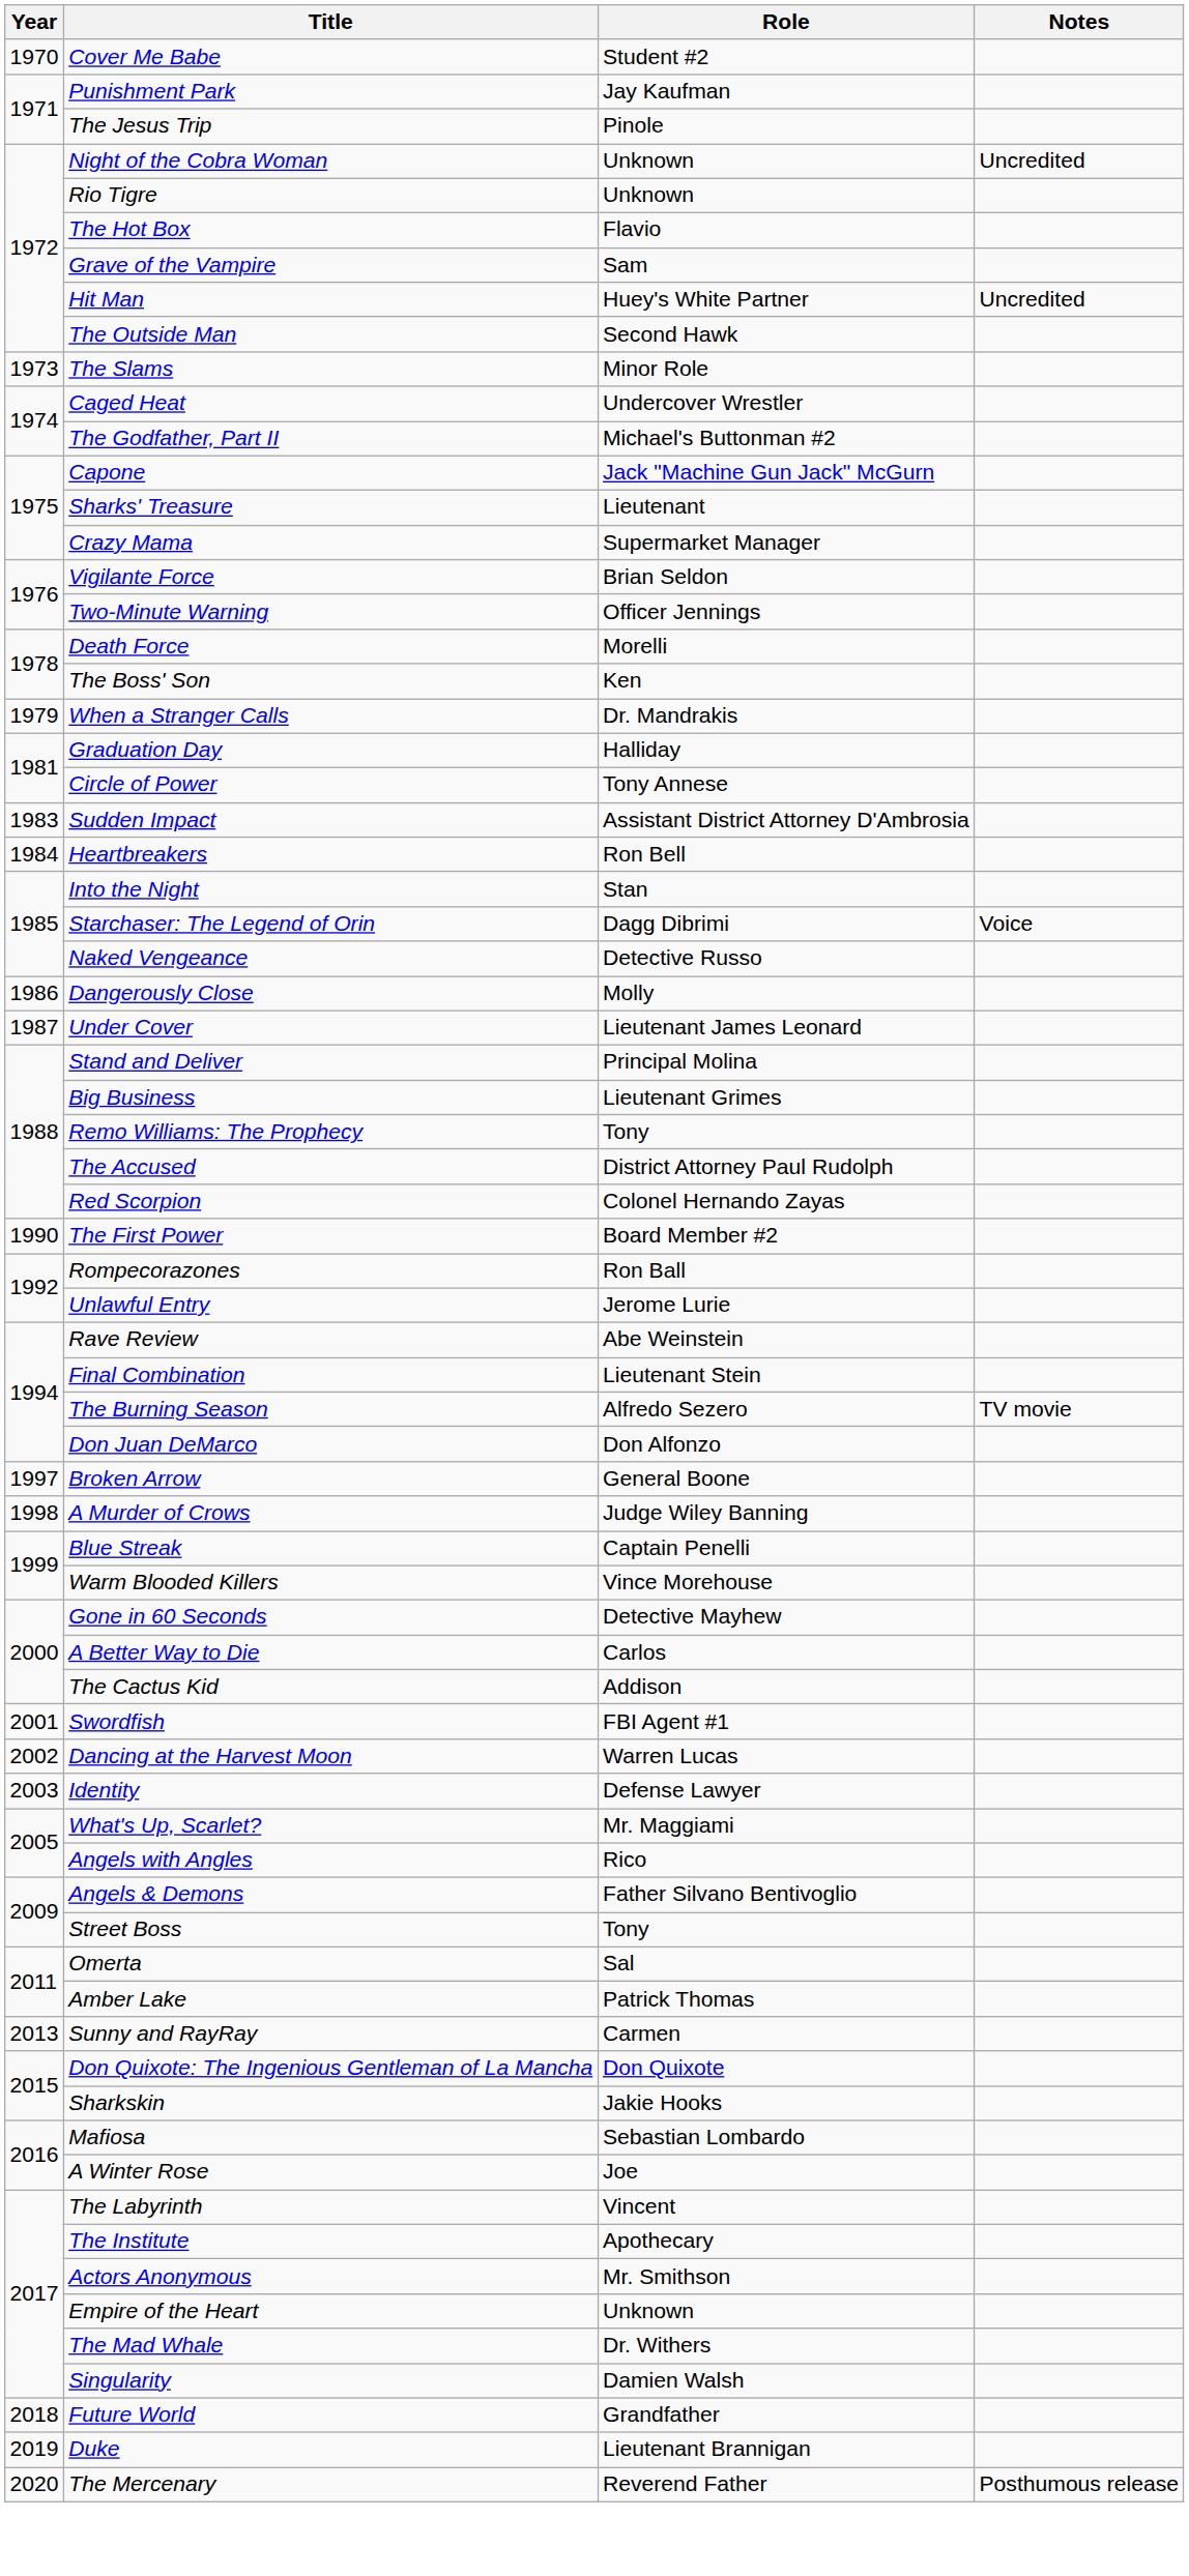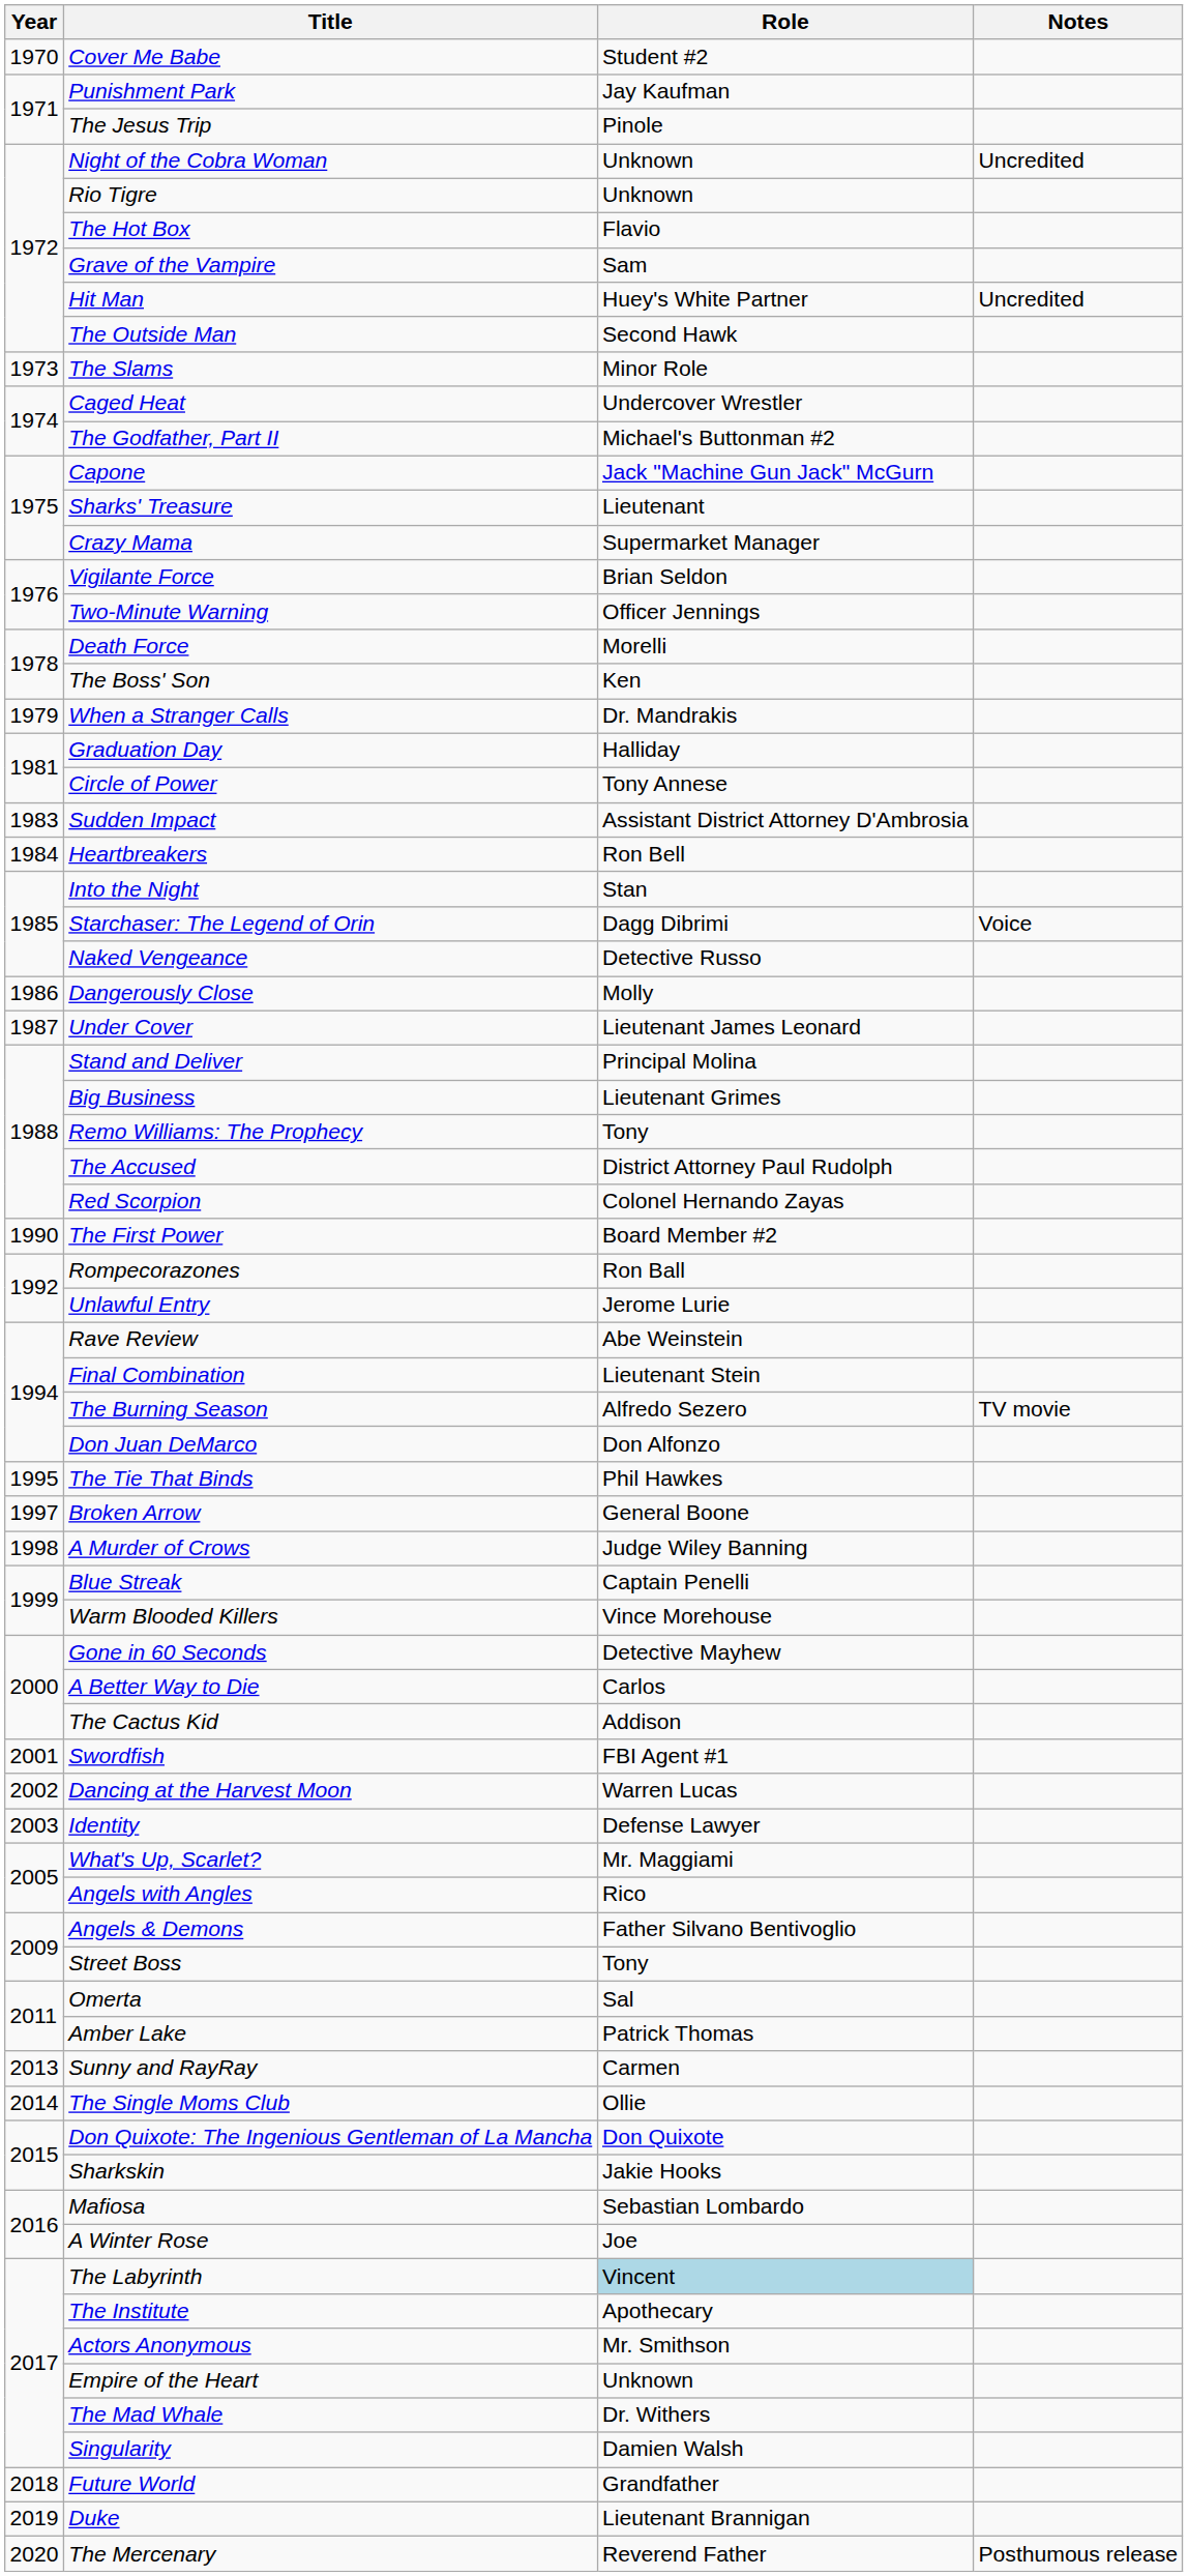+ row: 1995 | The Tie That Binds | Phil Hawkes
+ row: 2014 | The Single Moms Club | Ollie
The Labyrinth | Role: no background -> lightblue background
